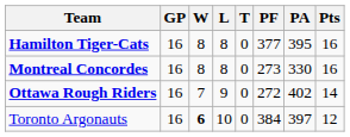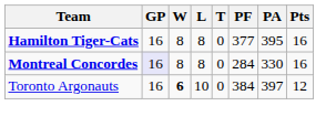Montreal Concordes | GP: no background -> lavender background
Montreal Concordes | PF: 273 -> 284
- row: Ottawa Rough Riders | 16 | 7 | 9 | 0 | 272 | 402 | 14
